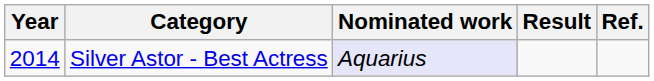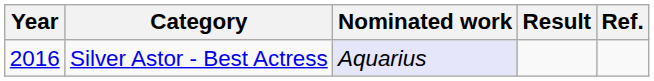Silver Astor - Best Actress | Year: 2014 -> 2016
